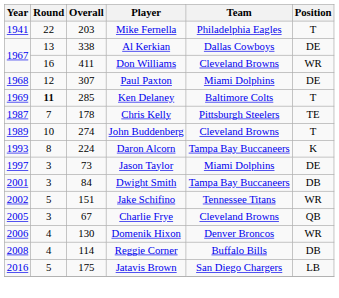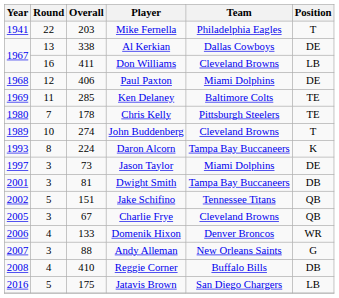Don Williams | Position: WR -> LB
Paul Paxton | Overall: 307 -> 406
Ken Delaney | Round: bold -> normal
Ken Delaney | Position: T -> TE
Chris Kelly | Year: 1987 -> 1980
Dwight Smith | Overall: 84 -> 81
Jake Schifino | Position: WR -> QB
Domenik Hixon | Overall: 130 -> 133
+ row: 2007 | 3 | 88 | Andy Alleman | New Orleans Saints | G
Reggie Corner | Overall: 114 -> 410
